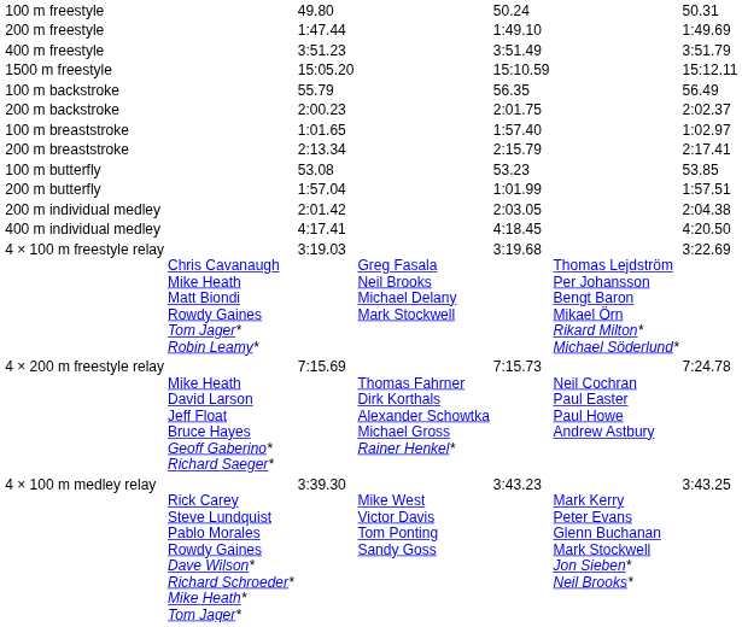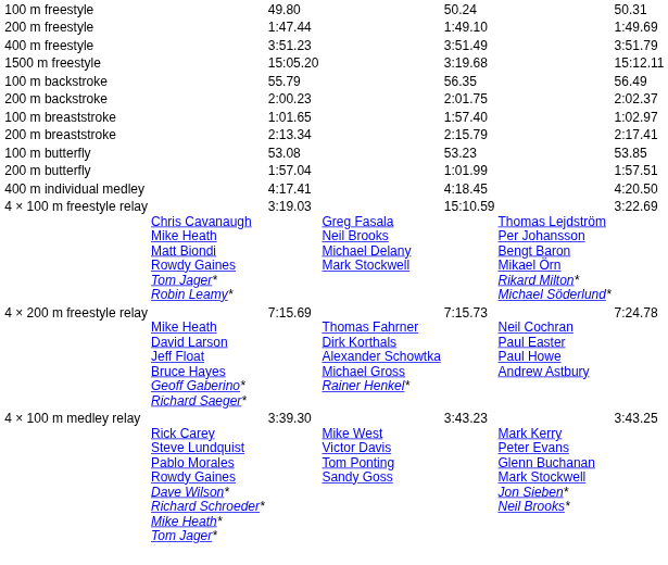1500 m freestyle | column 5: 15:10.59 -> 3:19.68
- row: 200 m individual medley | 2:01.42 | 2:03.05 | 2:04.38
4 × 100 m freestyle relay | column 5: 3:19.68 -> 15:10.59
